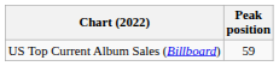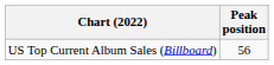US Top Current Album Sales (Billboard) | Peak position: 59 -> 56
